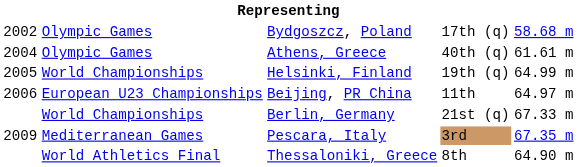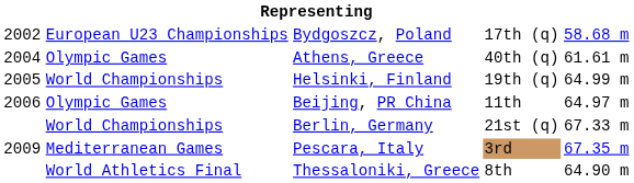Bydgoszcz, Poland | column 2: Olympic Games -> European U23 Championships
Beijing, PR China | column 2: European U23 Championships -> Olympic Games
